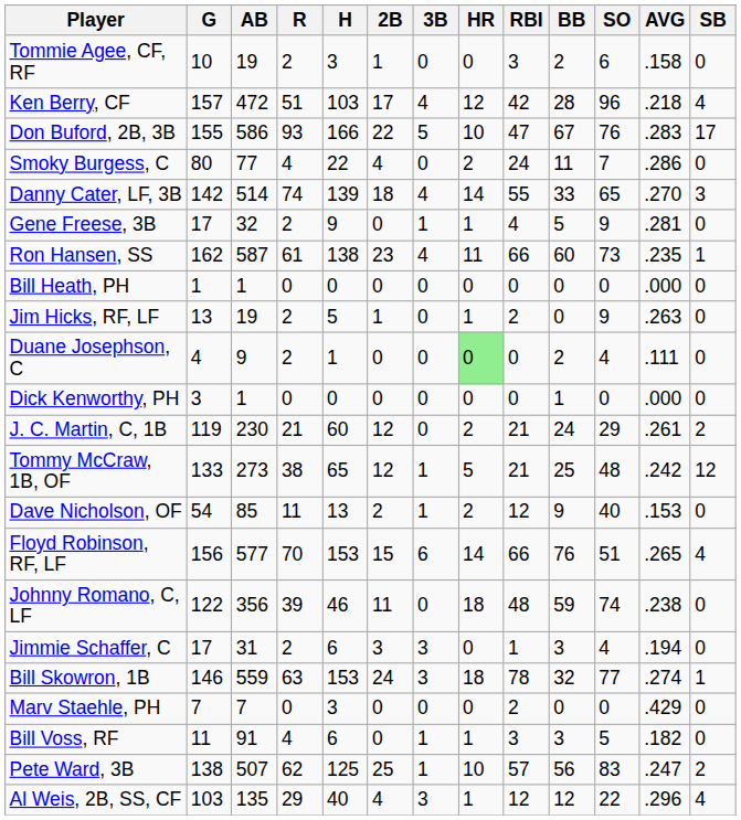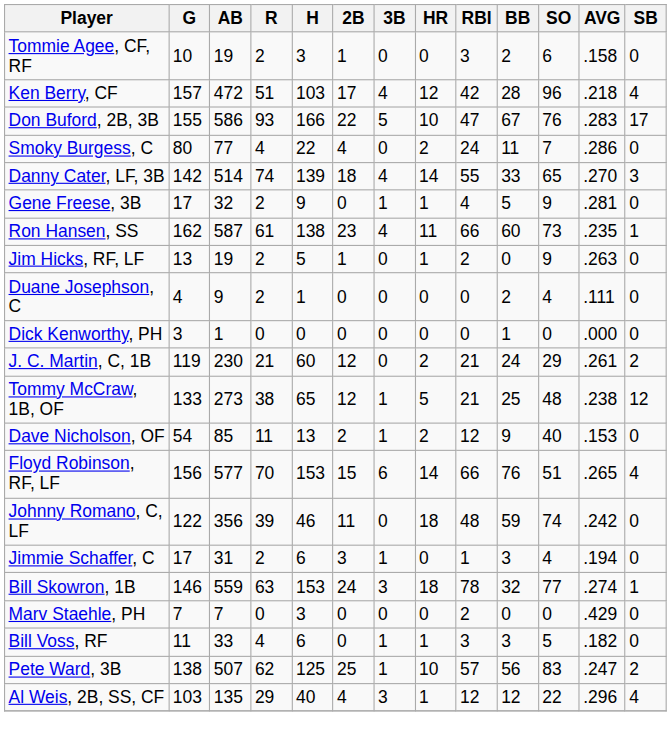- row: Bill Heath, PH | 1 | 1 | 0 | 0 | 0 | 0 | 0 | 0 | 0 | 0 | .000 | 0
Duane Josephson, C | HR: lightgreen background -> no background
Tommy McCraw, 1B, OF | AVG: .242 -> .238
Johnny Romano, C, LF | AVG: .238 -> .242
Jimmie Schaffer, C | 3B: 3 -> 1
Bill Voss, RF | AB: 91 -> 33
